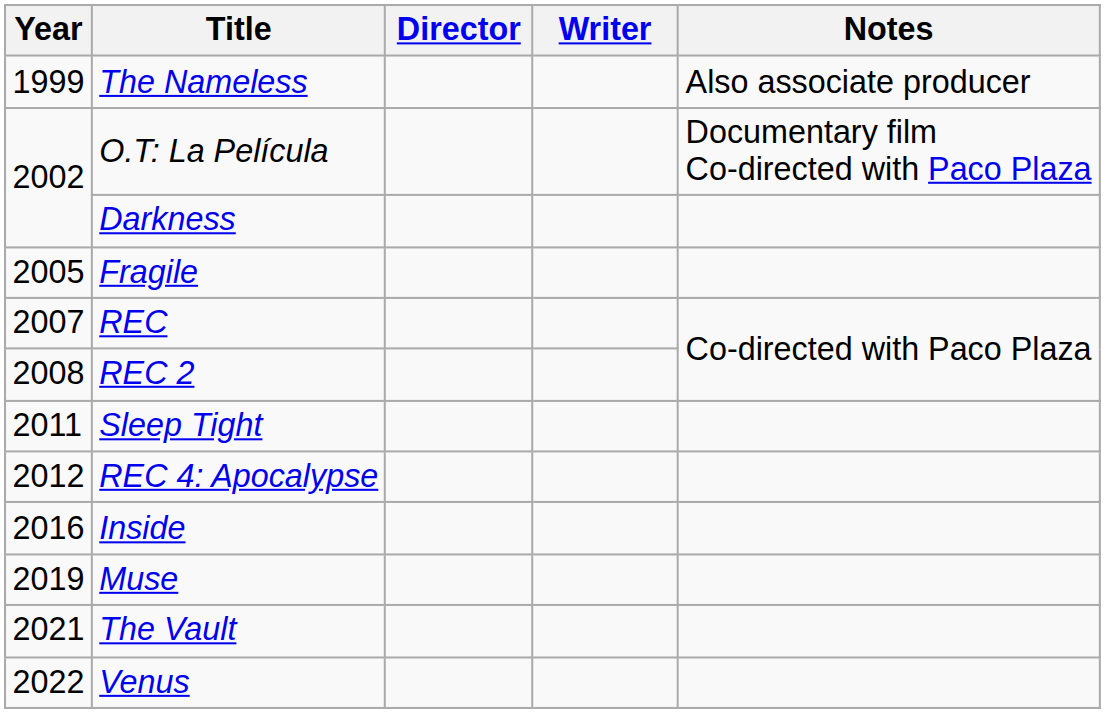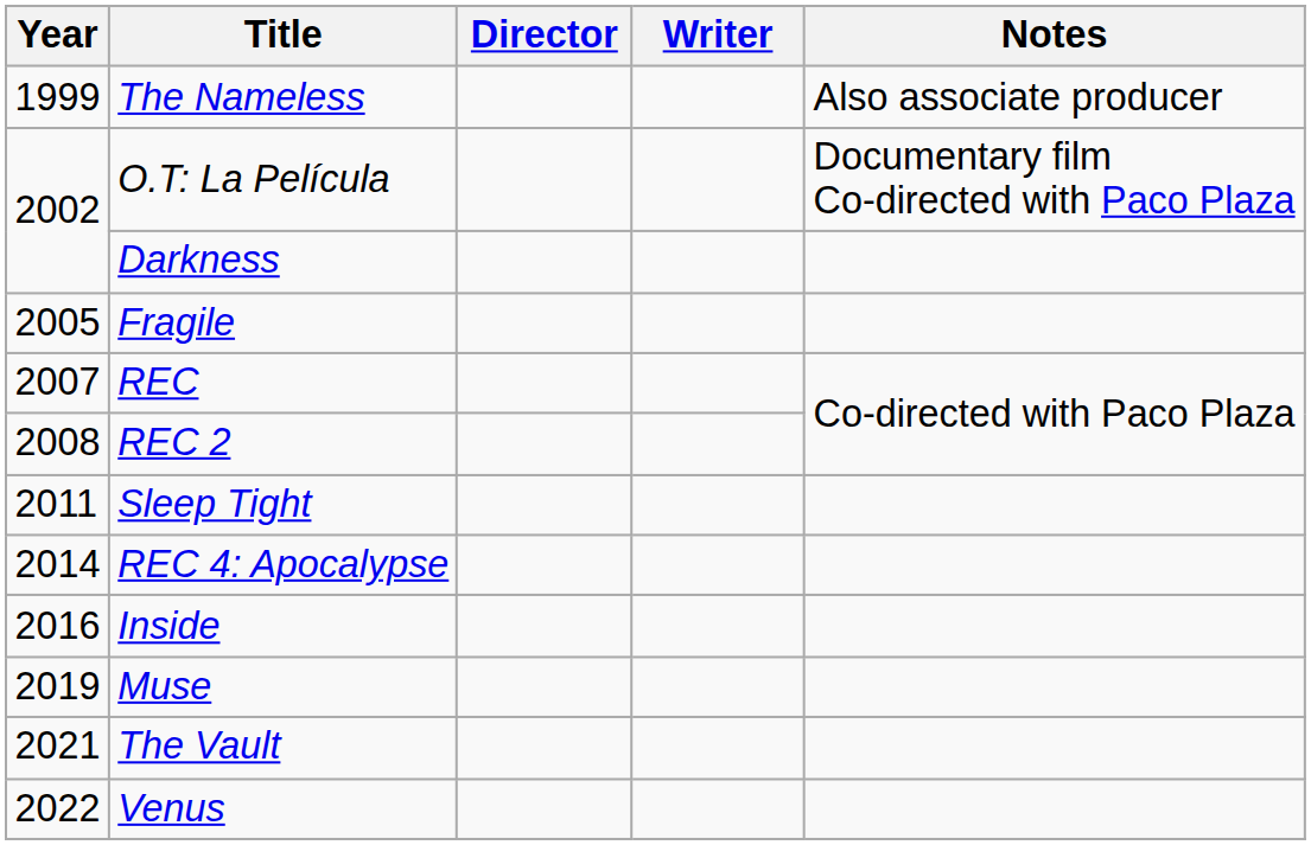REC 4: Apocalypse | Year: 2012 -> 2014
